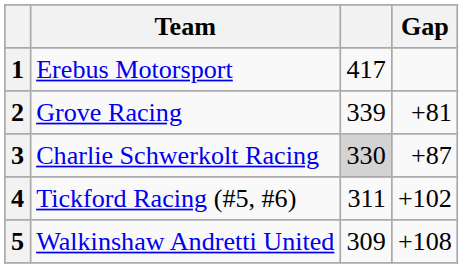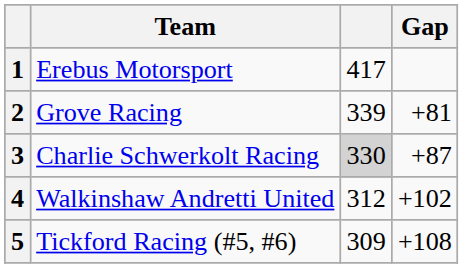4 | Team: Tickford Racing (#5, #6) -> Walkinshaw Andretti United
4 | column 3: 311 -> 312
5 | Team: Walkinshaw Andretti United -> Tickford Racing (#5, #6)
